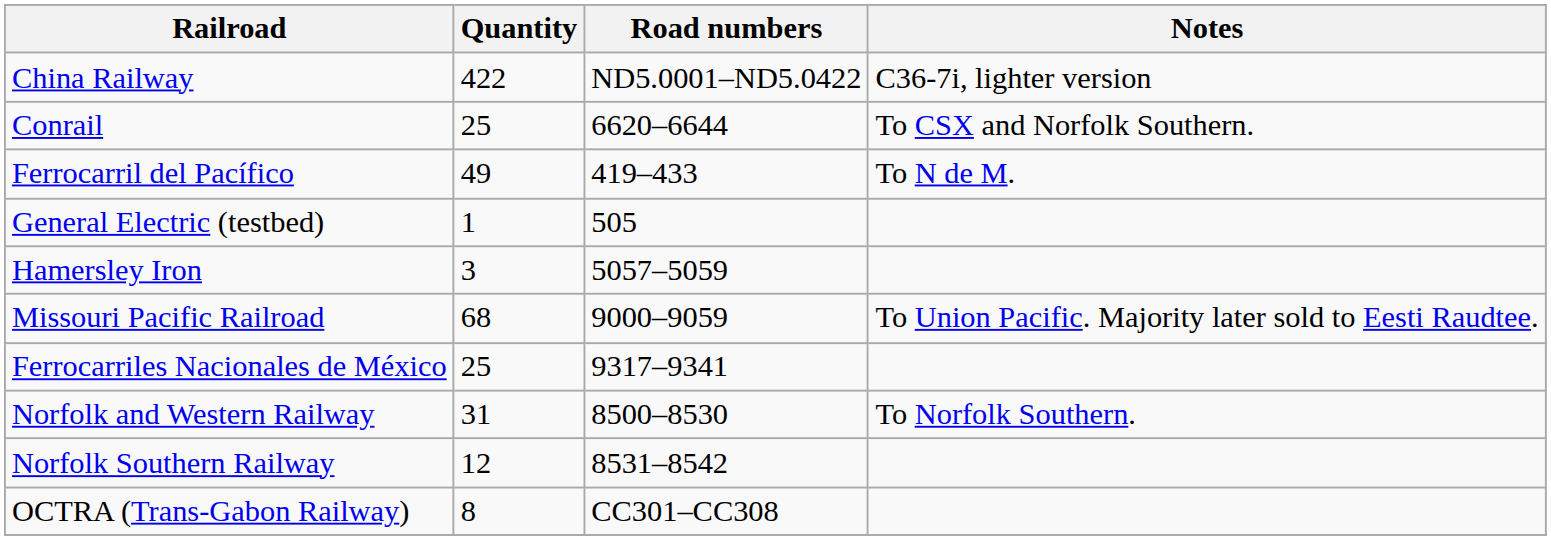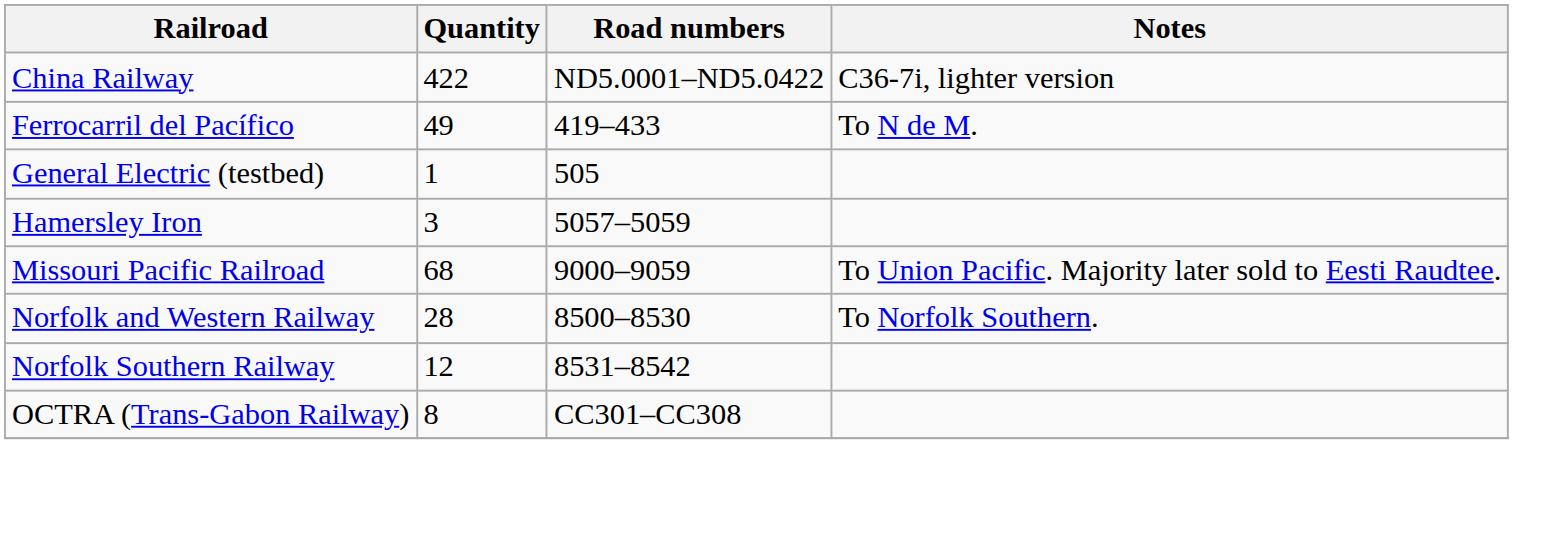- row: Conrail | 25 | 6620–6644 | To CSX and Norfolk Southern.
- row: Ferrocarriles Nacionales de México | 25 | 9317–9341
Norfolk and Western Railway | Quantity: 31 -> 28
